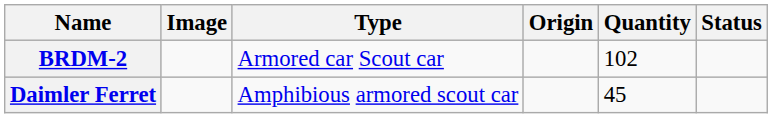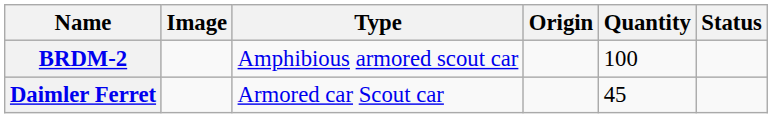BRDM-2 | Type: Armored car Scout car -> Amphibious armored scout car
BRDM-2 | Quantity: 102 -> 100
Daimler Ferret | Type: Amphibious armored scout car -> Armored car Scout car
